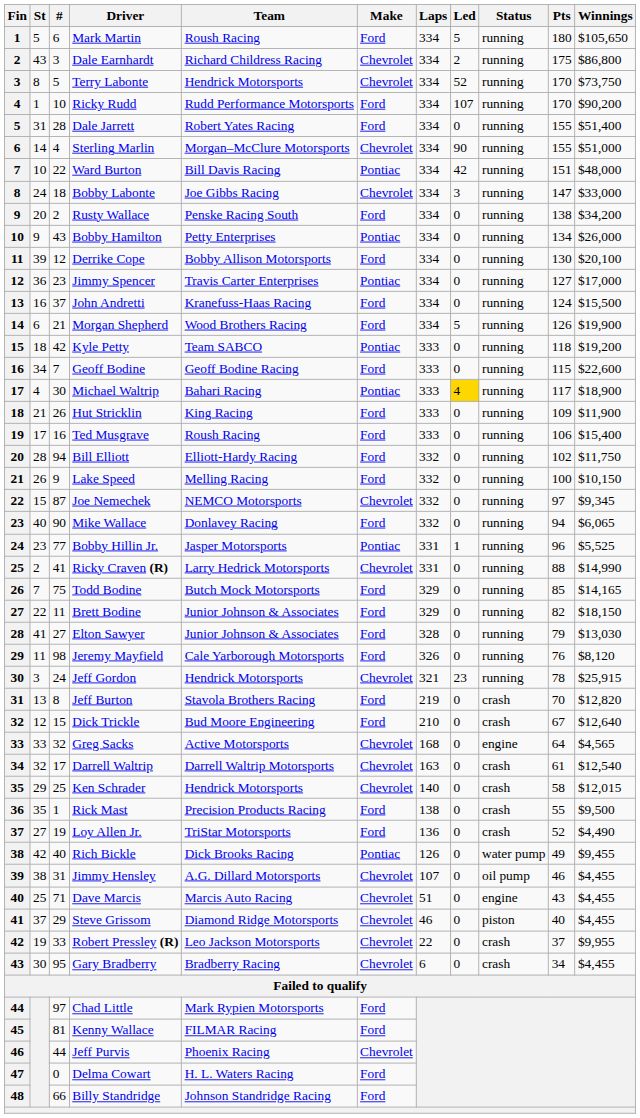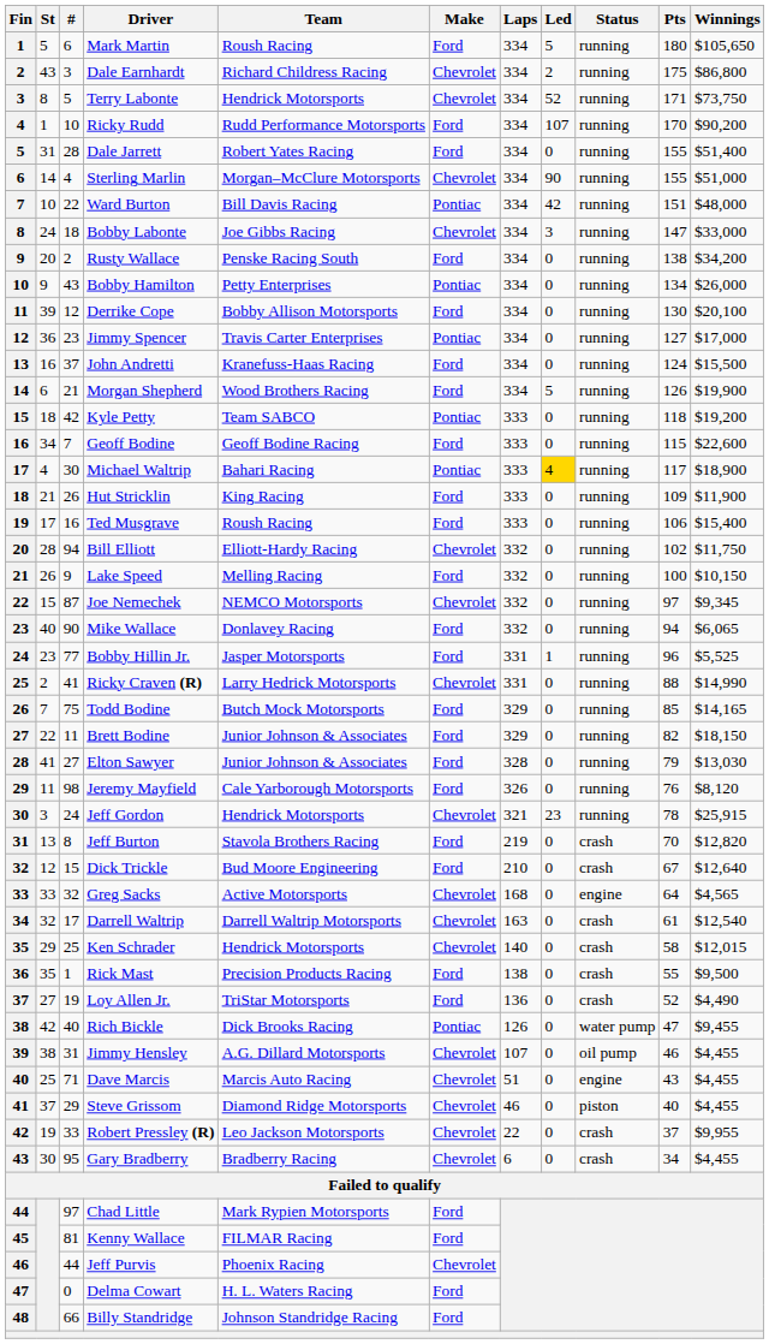Terry Labonte | Pts: 170 -> 171
Bill Elliott | Make: Ford -> Chevrolet
Bobby Hillin Jr. | Make: Pontiac -> Ford
Rich Bickle | Pts: 49 -> 47
